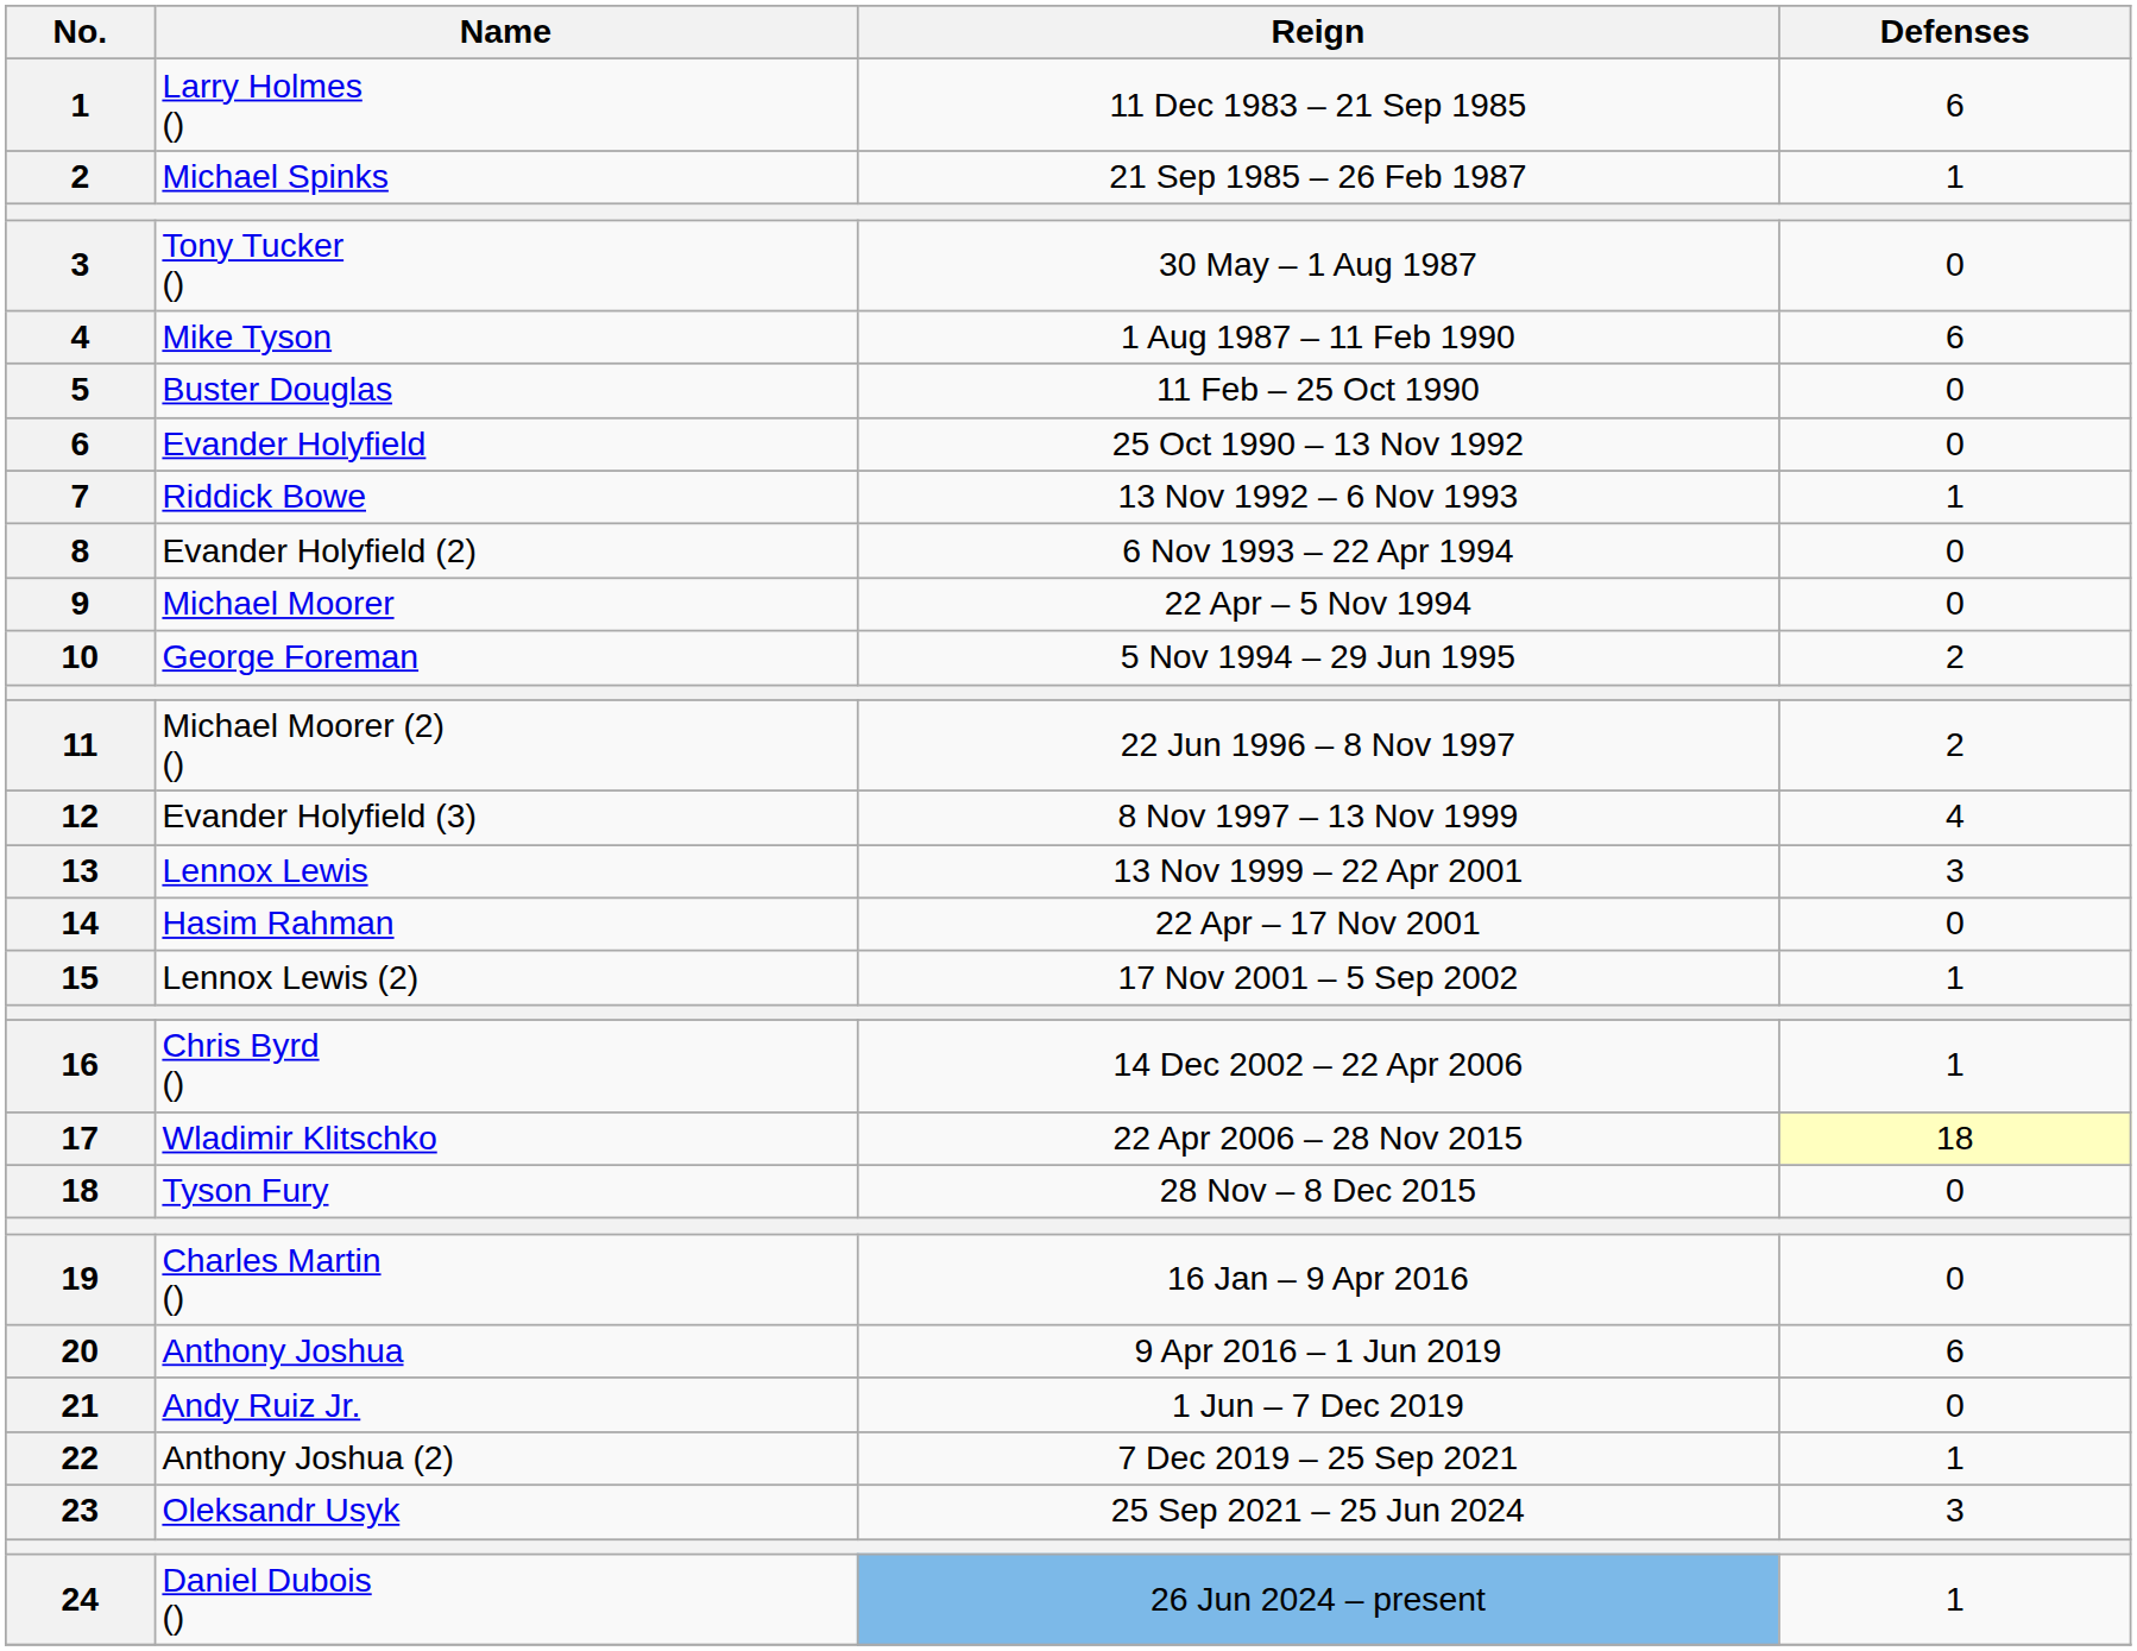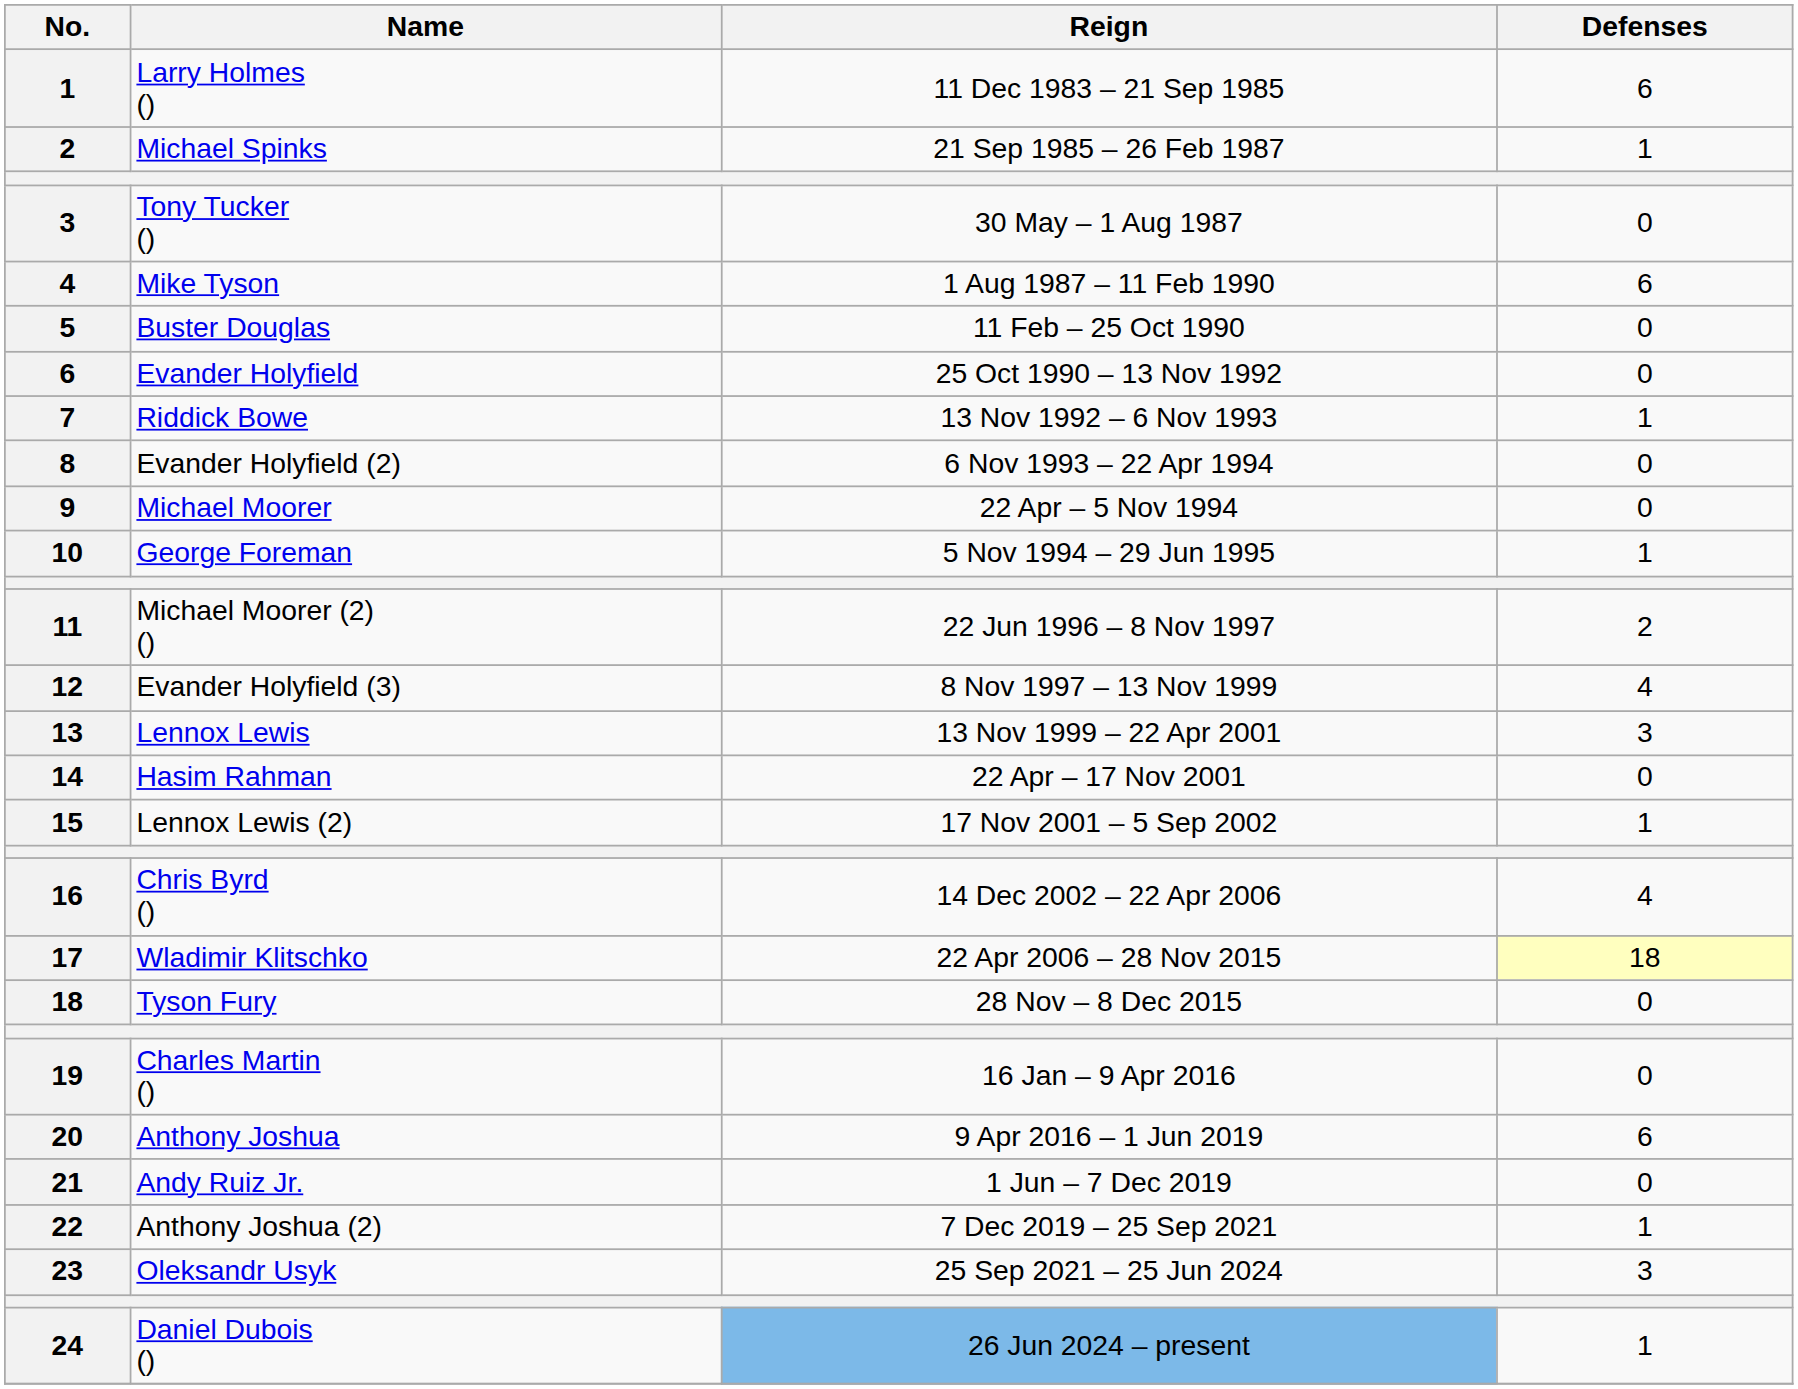George Foreman | Defenses: 2 -> 1
Chris Byrd () | Defenses: 1 -> 4
